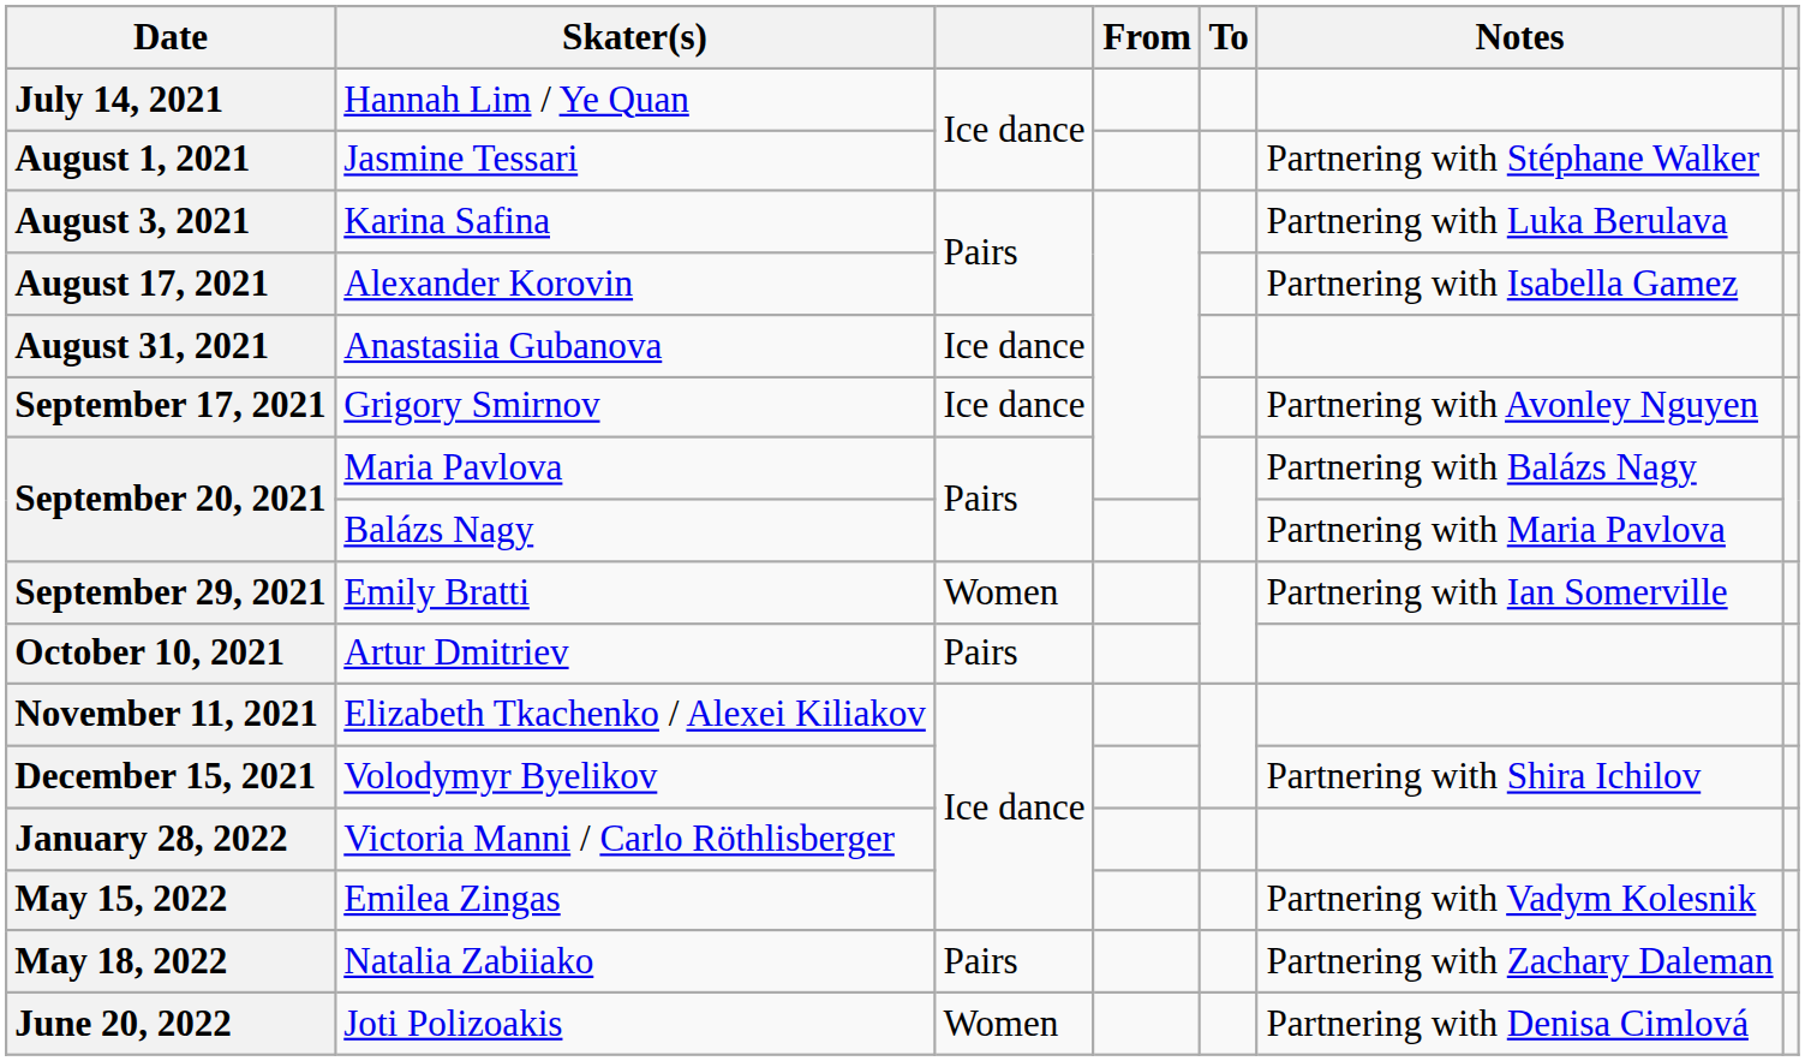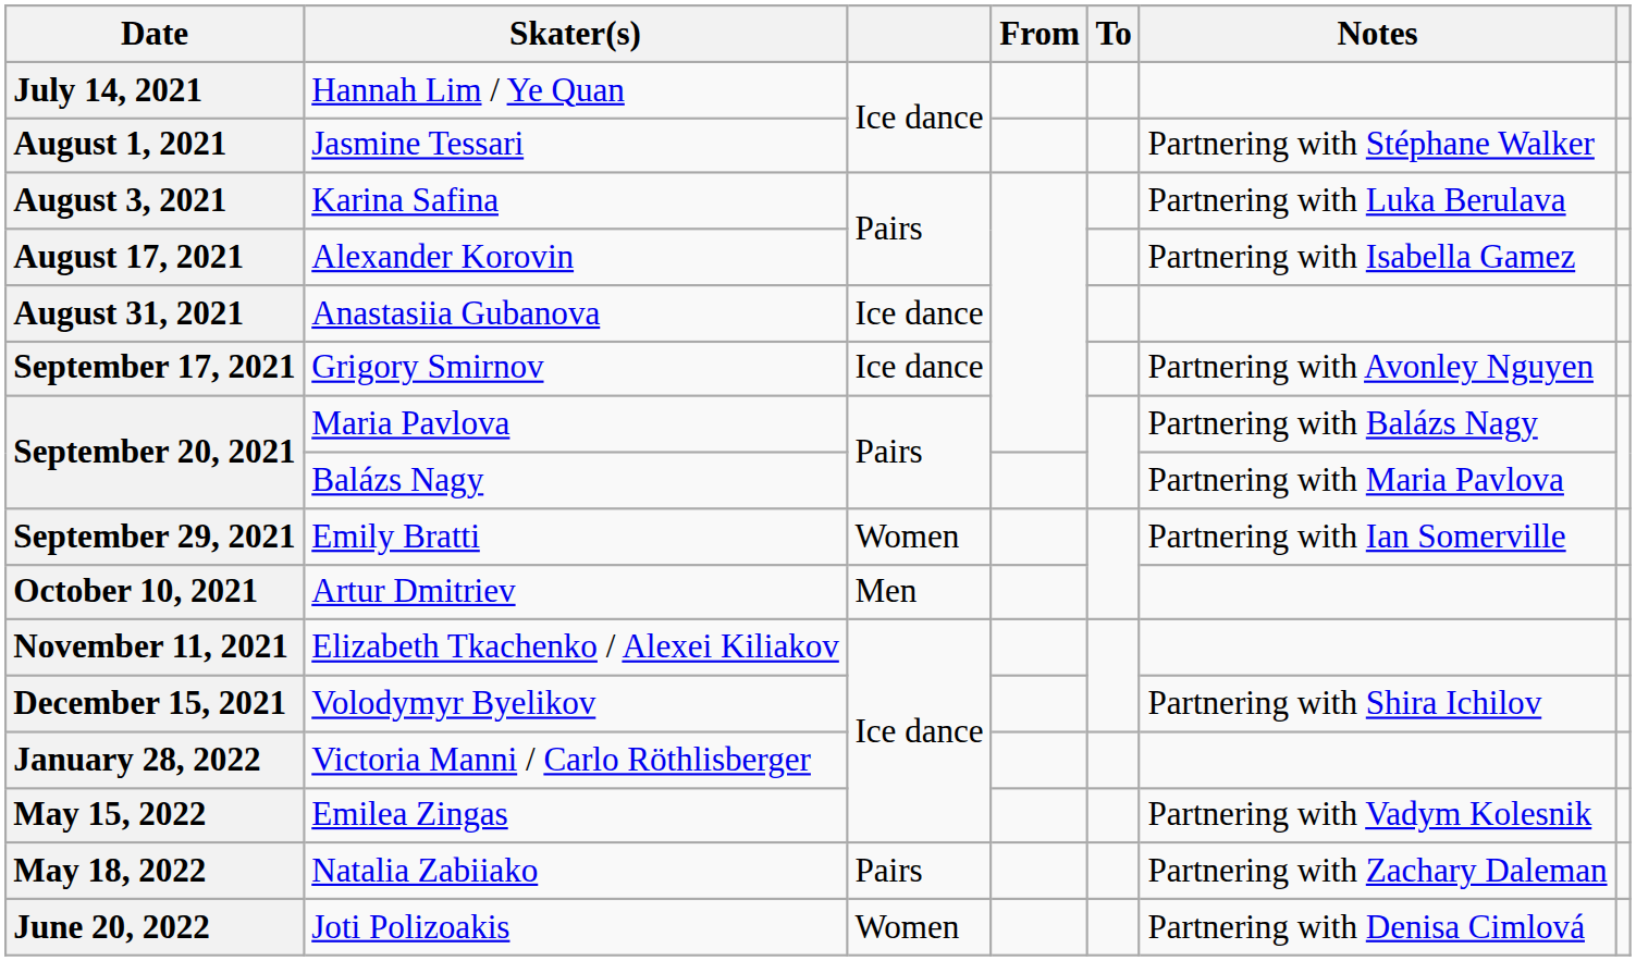October 10, 2021 | column 3: Pairs -> Men
